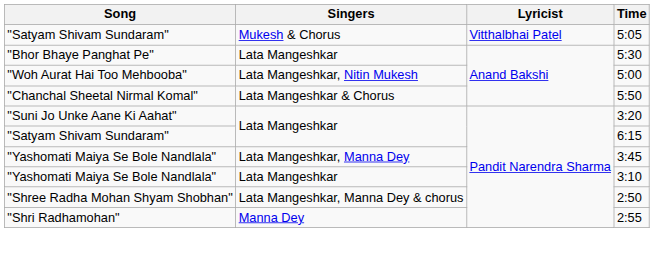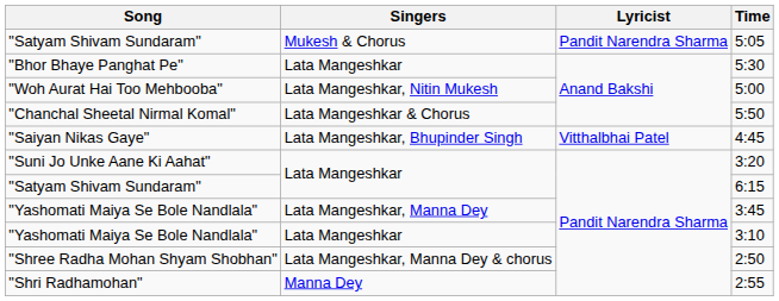5:05 | Lyricist: Vitthalbhai Patel -> Pandit Narendra Sharma
+ row: "Saiyan Nikas Gaye" | Lata Mangeshkar, Bhupinder Singh | Vitthalbhai Patel | 4:45
